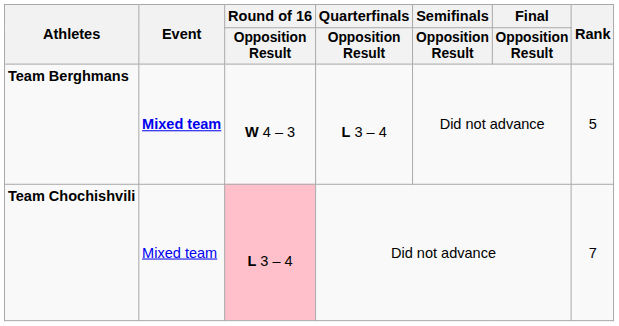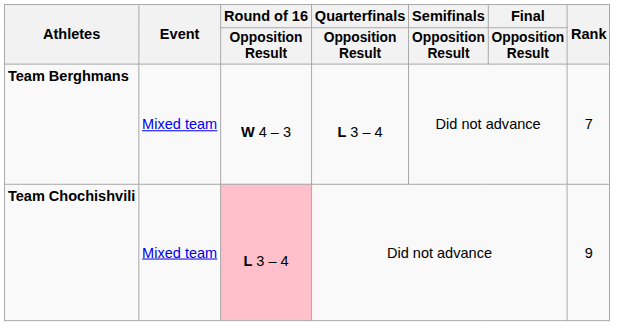Team Berghmans | Event: bold -> normal
Team Berghmans | Rank: 5 -> 7
Team Chochishvili | Rank: 7 -> 9
